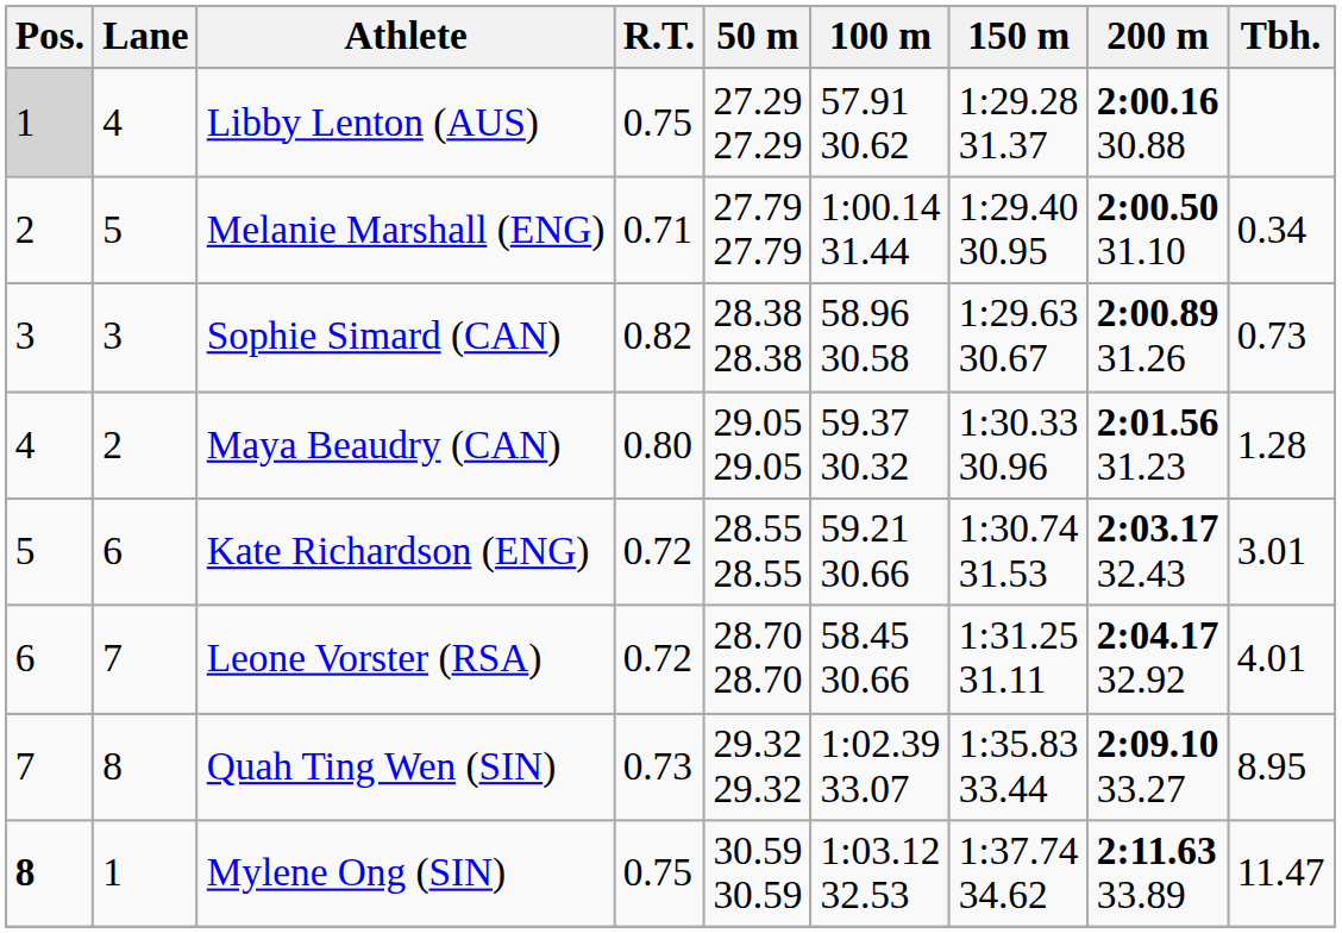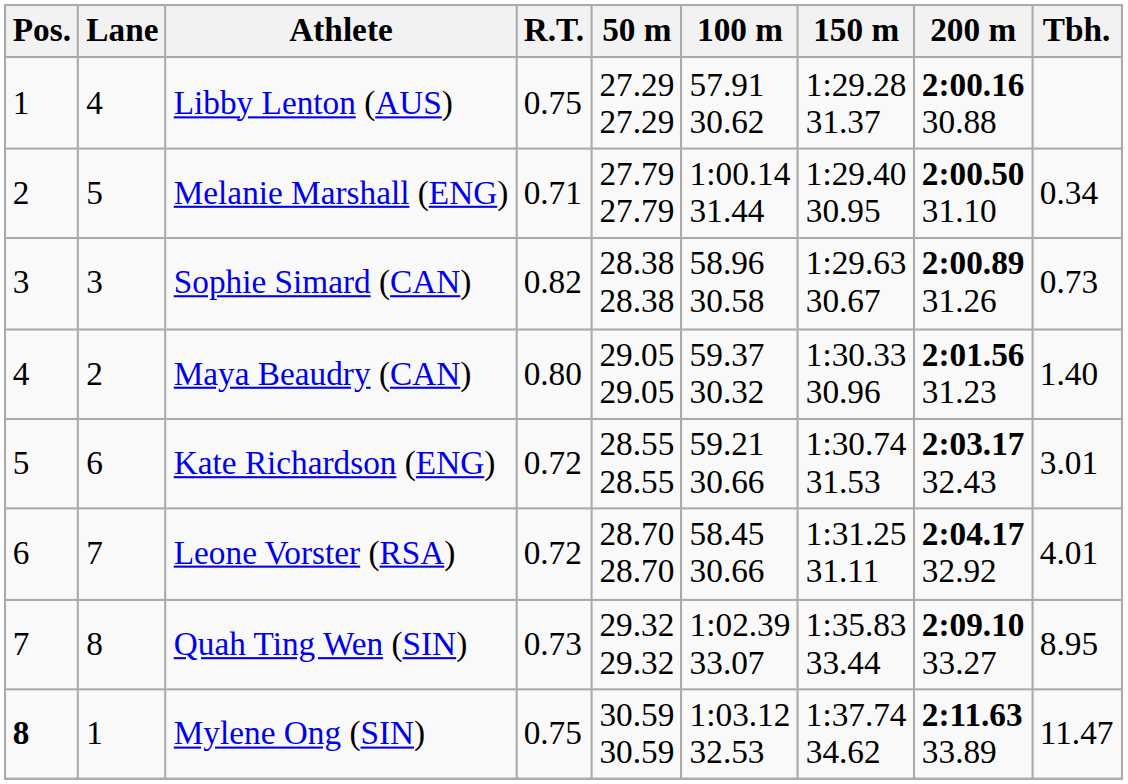Libby Lenton (AUS) | Pos.: lightgrey background -> no background
Maya Beaudry (CAN) | Tbh.: 1.28 -> 1.40
